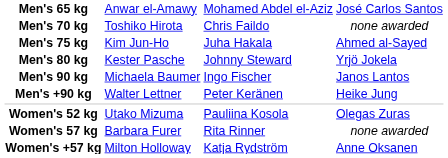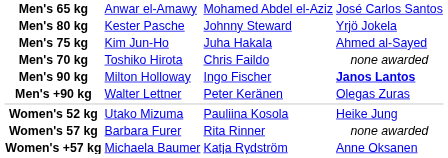rows swapped: Men's 70 kg <-> Men's 80 kg
Men's 90 kg | column 2: Michaela Baumer -> Milton Holloway
Men's 90 kg | column 4: normal -> bold
Men's +90 kg | column 4: Heike Jung -> Olegas Zuras
Women's 52 kg | column 4: Olegas Zuras -> Heike Jung
Women's +57 kg | column 2: Milton Holloway -> Michaela Baumer
